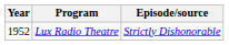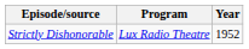columns swapped: Year <-> Episode/source
